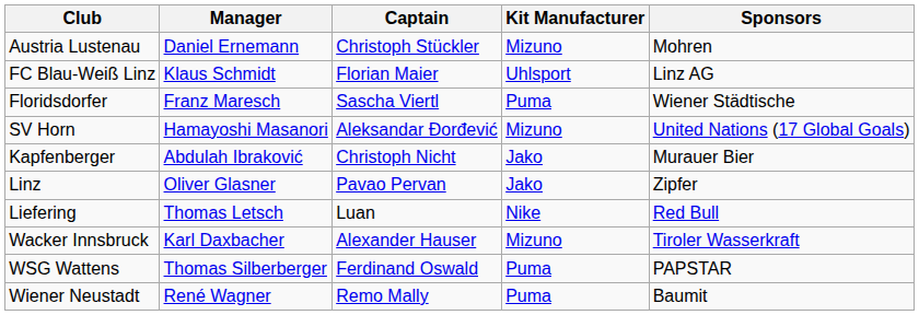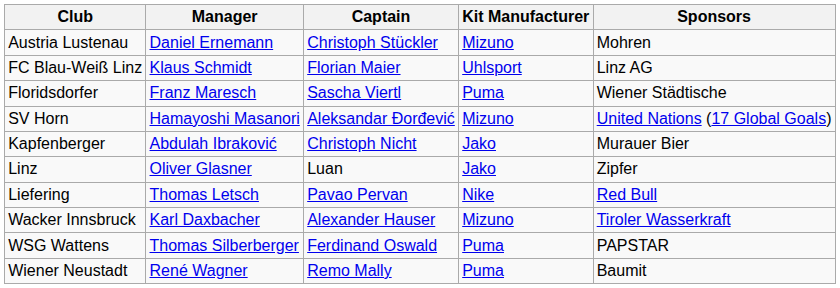Linz | Captain: Pavao Pervan -> Luan
Liefering | Captain: Luan -> Pavao Pervan
